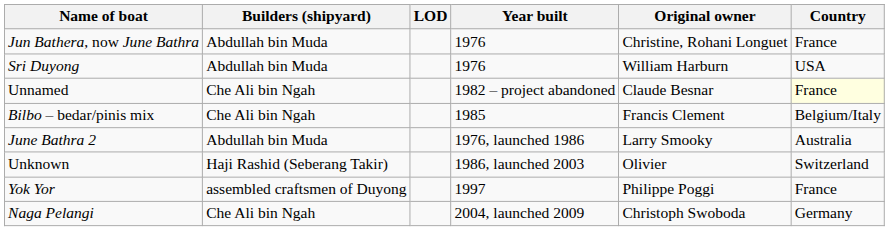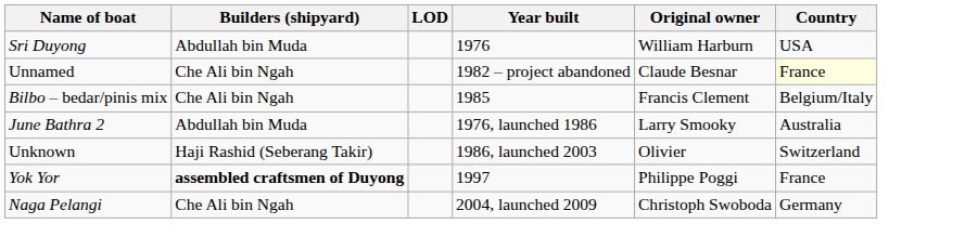- row: Jun Bathera, now June Bathra | Abdullah bin Muda | 1976 | Christine, Rohani Longuet | France
Yok Yor | Builders (shipyard): normal -> bold
